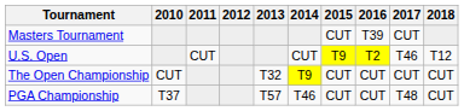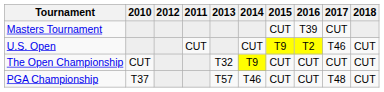columns swapped: 2011 <-> 2012
U.S. Open | 2018: T12 -> CUT
